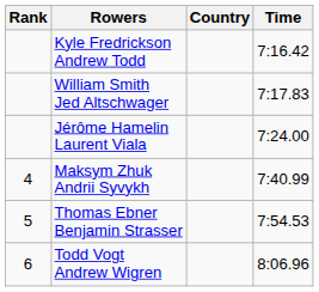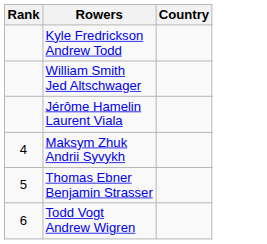- column: Time | 7:16.42 | 7:17.83 | 7:24.00 | 7:40.99 | 7:54.53 | 8:06.96
